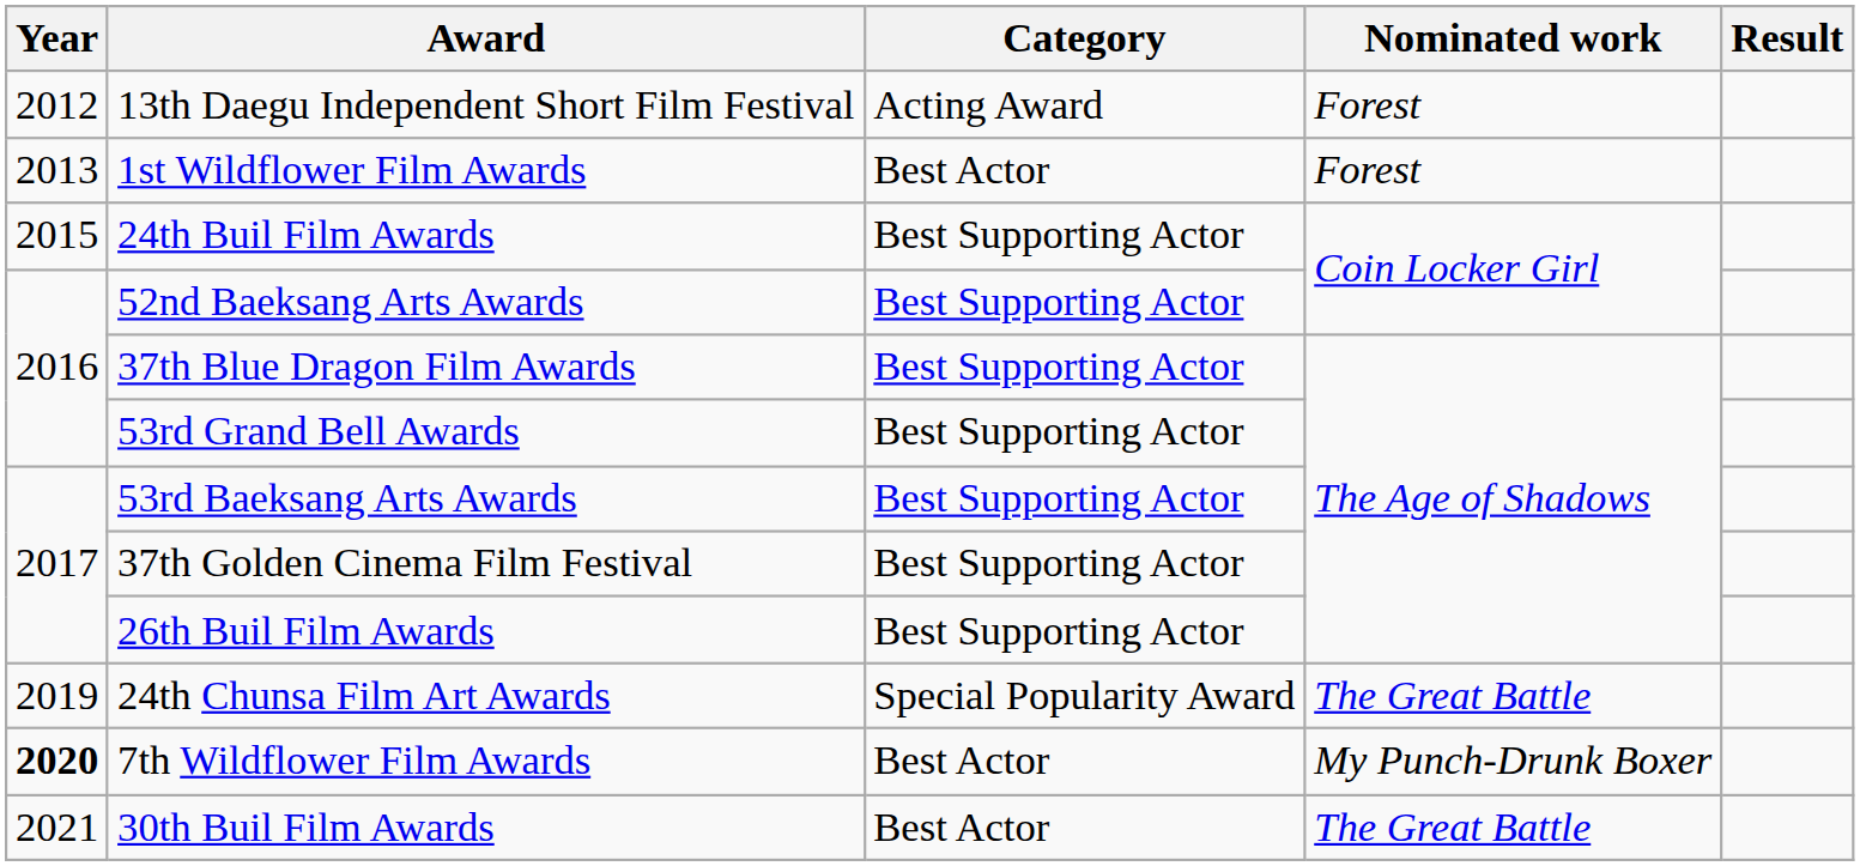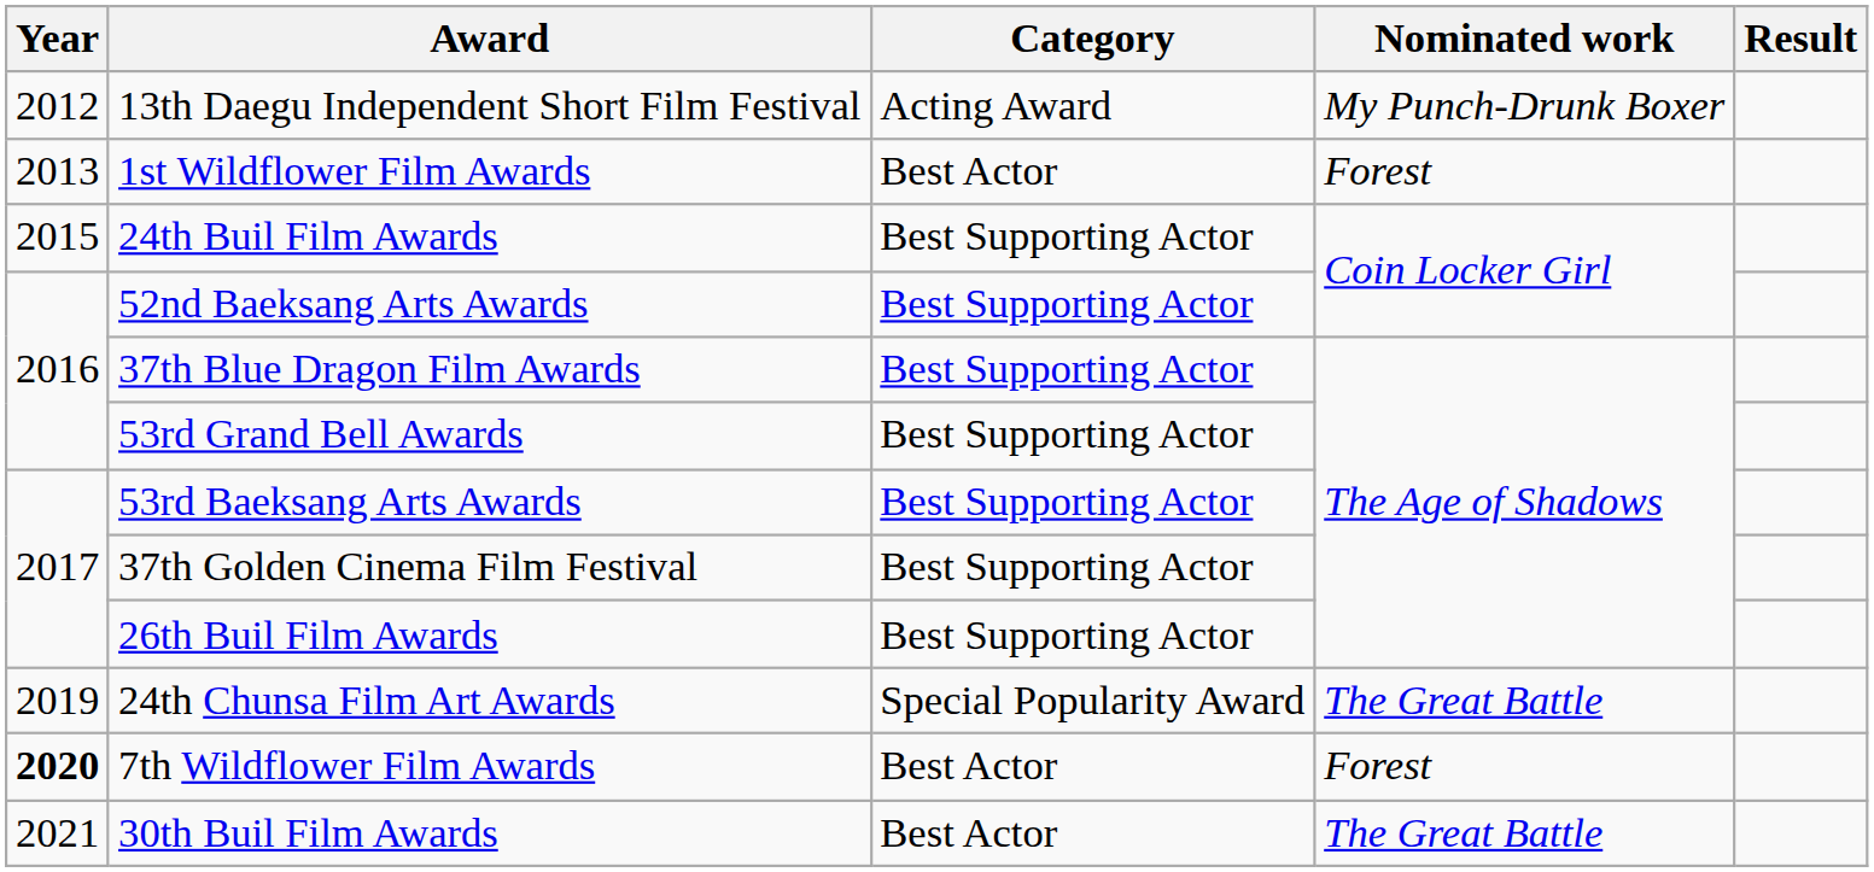13th Daegu Independent Short Film Festival | Nominated work: Forest -> My Punch-Drunk Boxer
7th Wildflower Film Awards | Nominated work: My Punch-Drunk Boxer -> Forest
